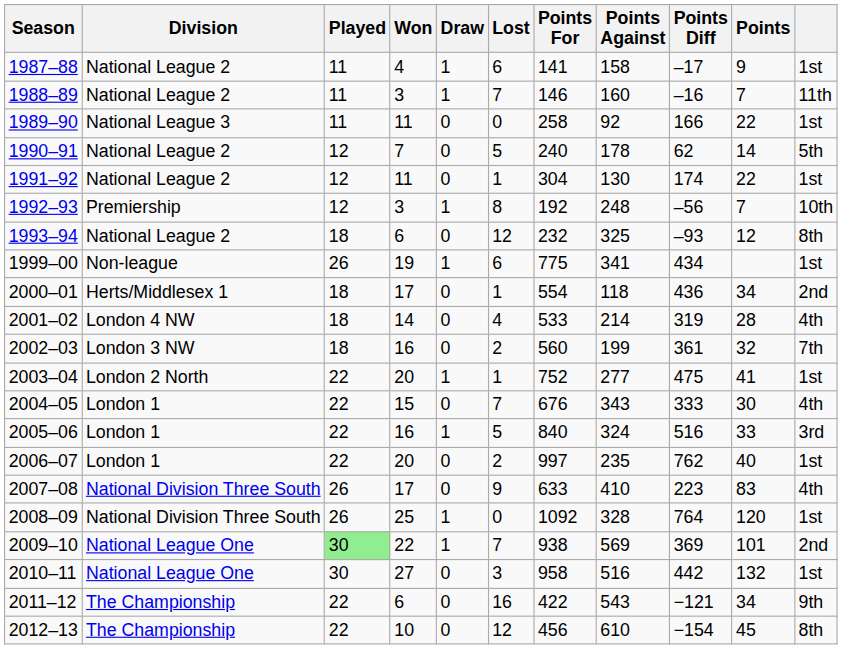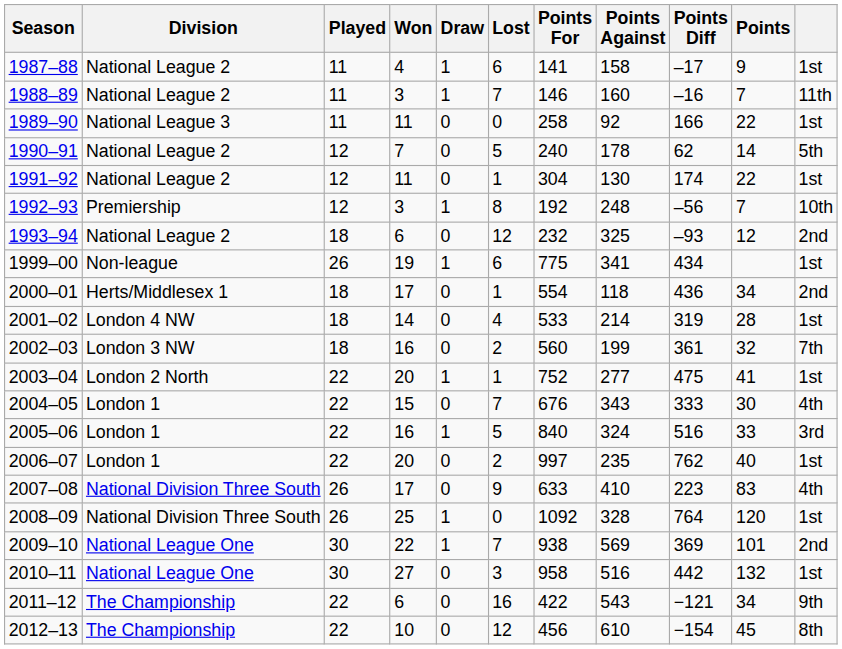1993–94 | column 11: 8th -> 2nd
2001–02 | column 11: 4th -> 1st
2009–10 | Played: lightgreen background -> no background
